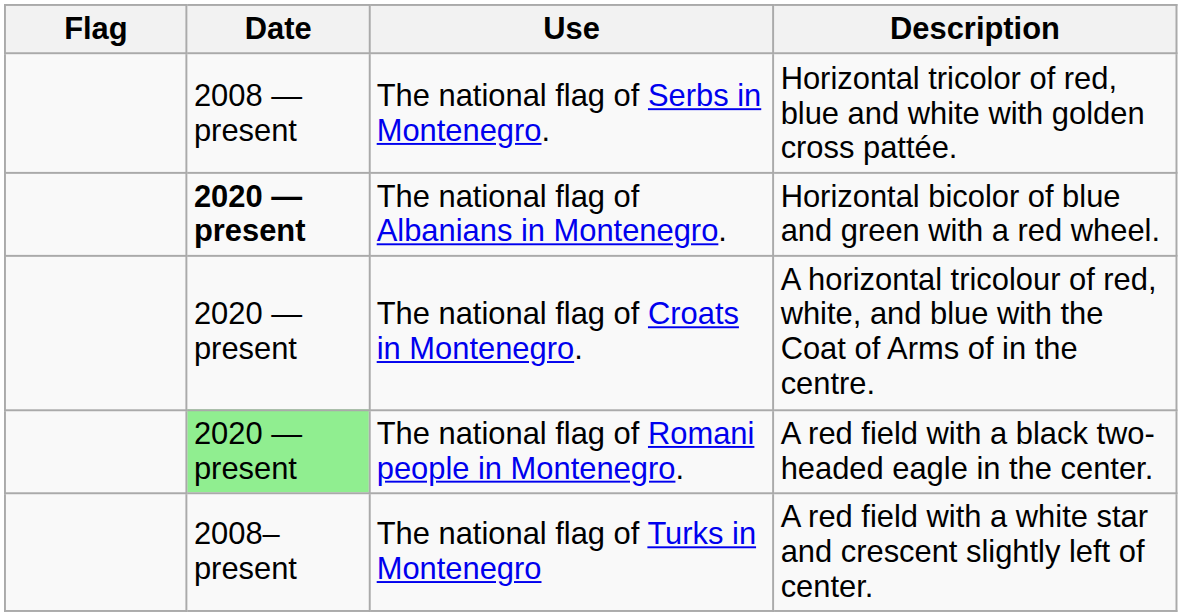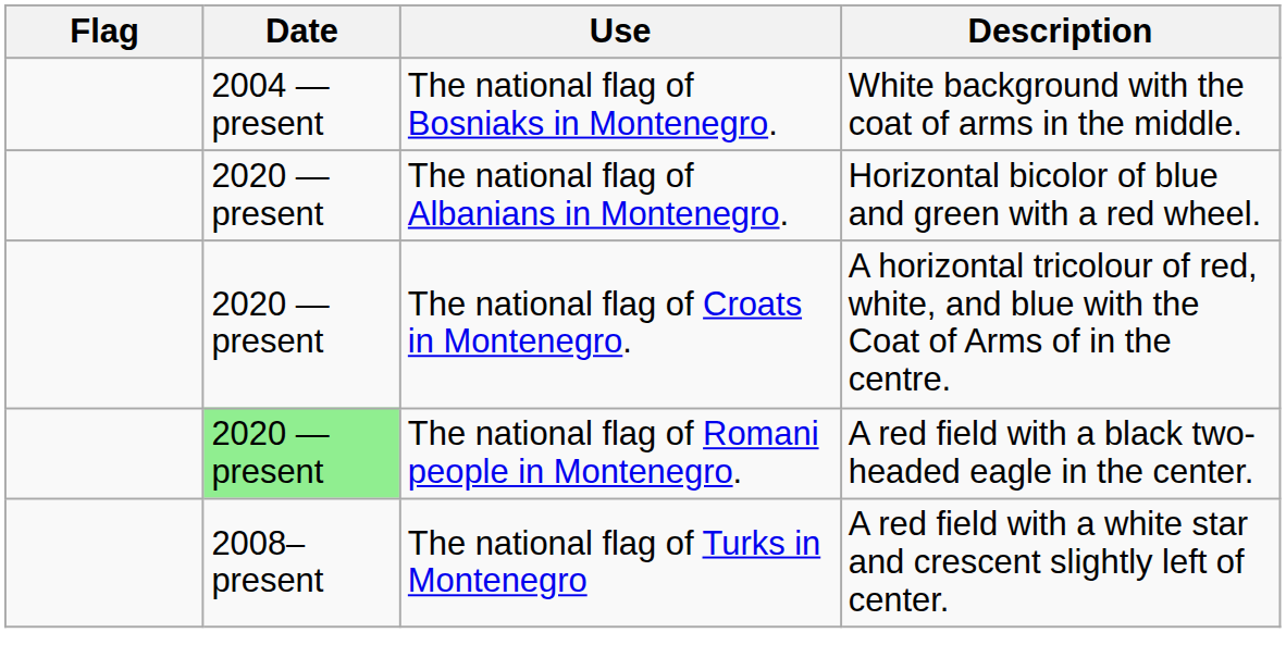- row: 2008 — present | The national flag of Serbs in Montenegro. | Horizontal tricolor of red, blue and white with golden cross pattée.
+ row: 2004 — present | The national flag of Bosniaks in Montenegro. | White background with the coat of arms in the middle.
The national flag of Albanians in Montenegro. | Date: bold -> normal
